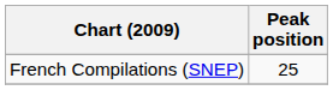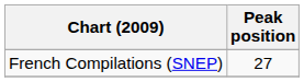French Compilations (SNEP) | Peak position: 25 -> 27
